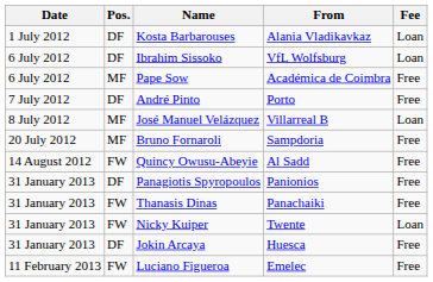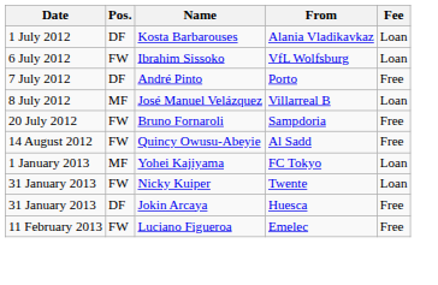Ibrahim Sissoko | Pos.: DF -> FW
- row: 6 July 2012 | MF | Pape Sow | Académica de Coimbra | Free
Bruno Fornaroli | Pos.: MF -> FW
+ row: 1 January 2013 | MF | Yohei Kajiyama | FC Tokyo | Loan
- row: 31 January 2013 | DF | Panagiotis Spyropoulos | Panionios | Free
- row: 31 January 2013 | FW | Thanasis Dinas | Panachaiki | Free
